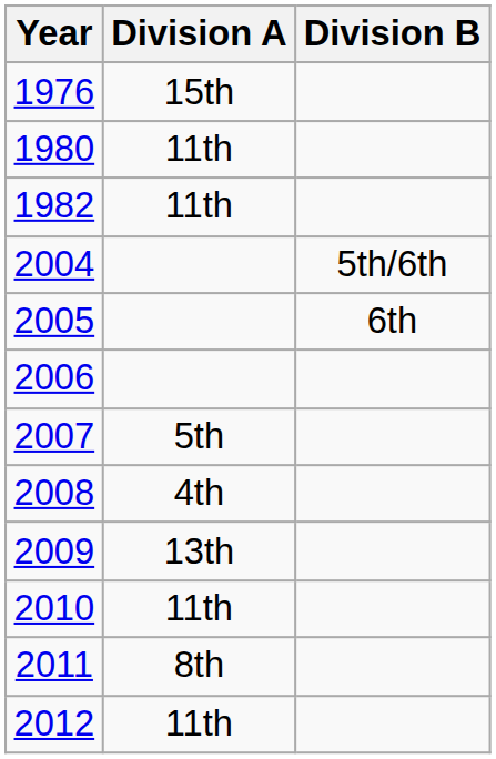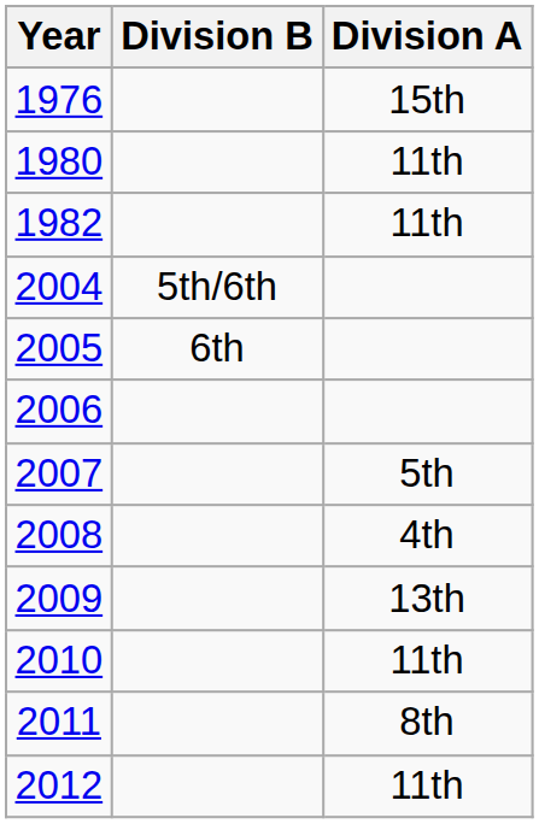columns swapped: Division A <-> Division B
